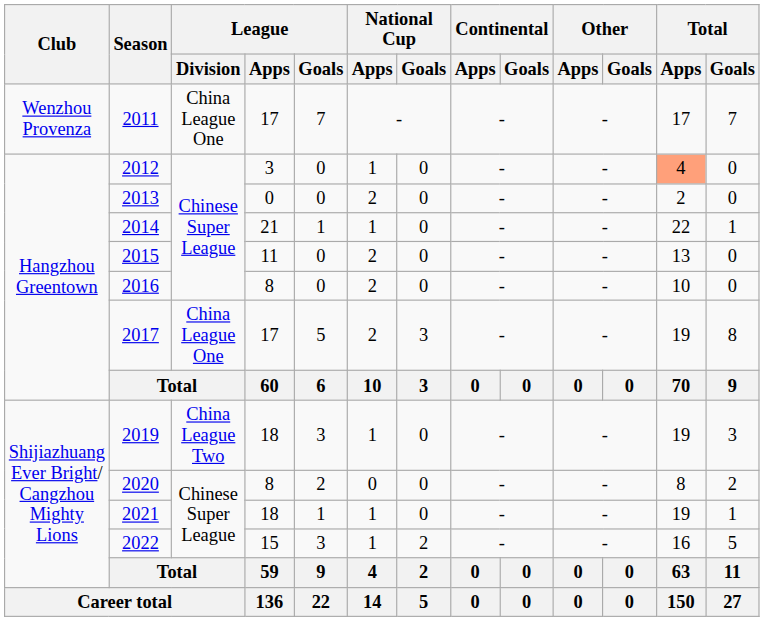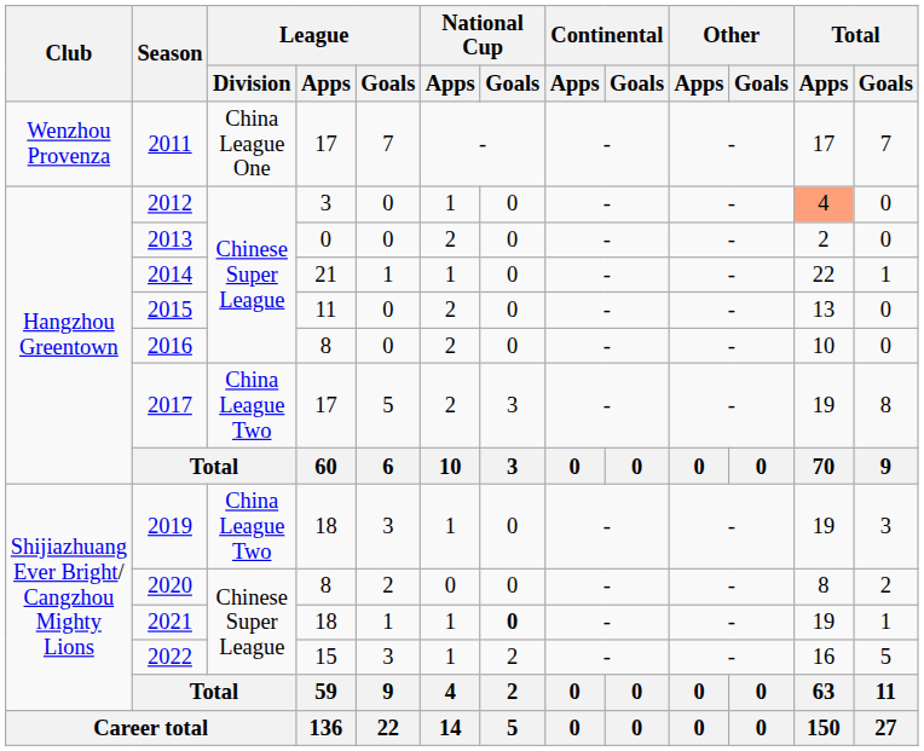2017 | League / Division: China League One -> China League Two
2021 | National Cup / Goals: normal -> bold
